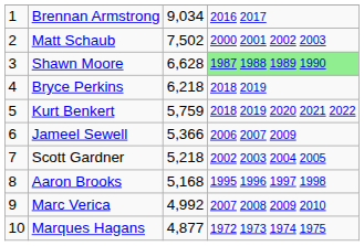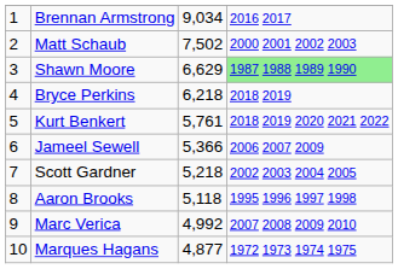Shawn Moore | column 3: 6,628 -> 6,629
Kurt Benkert | column 3: 5,759 -> 5,761
Aaron Brooks | column 3: 5,168 -> 5,118
